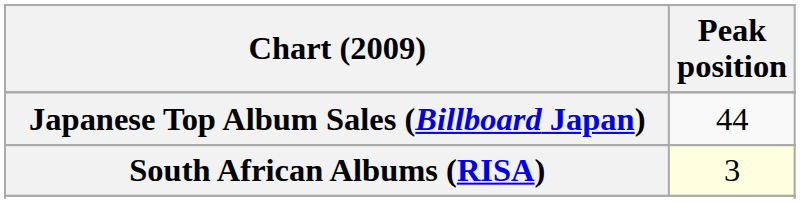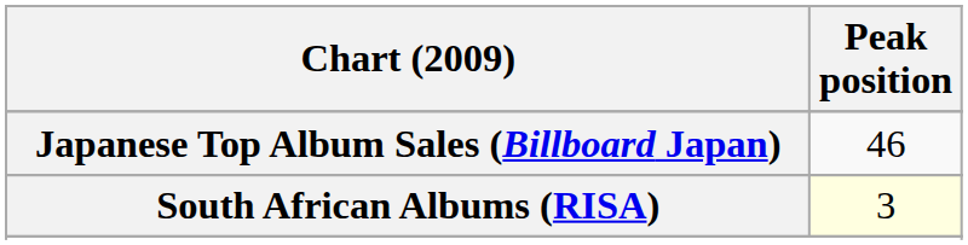Japanese Top Album Sales (Billboard Japan) | Peak position: 44 -> 46
